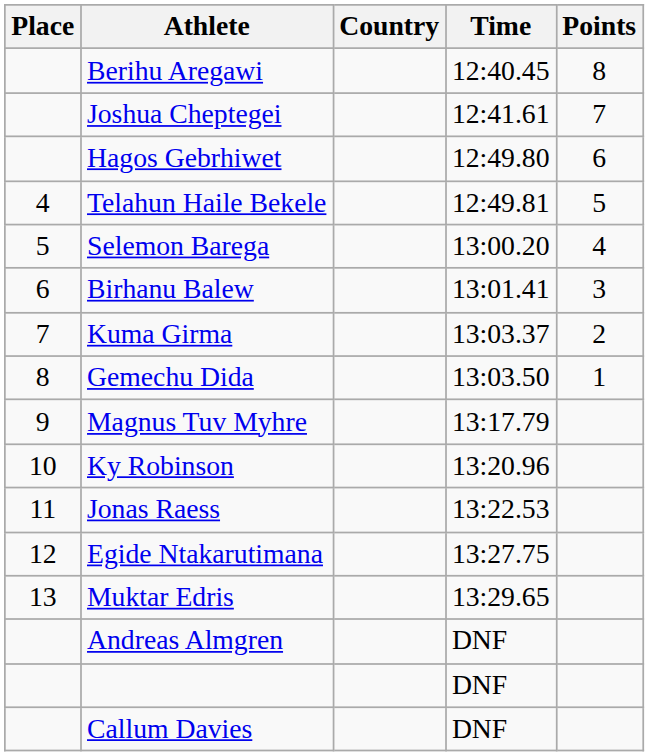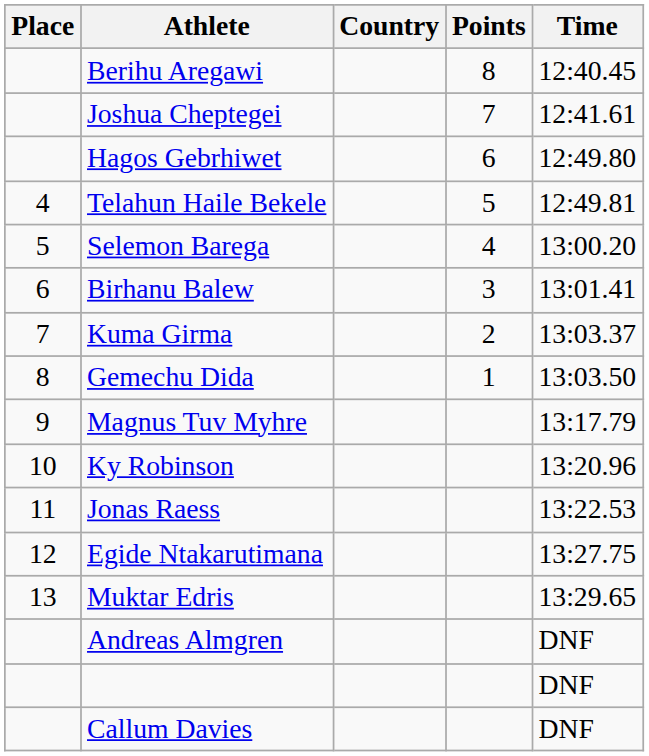columns swapped: Time <-> Points
